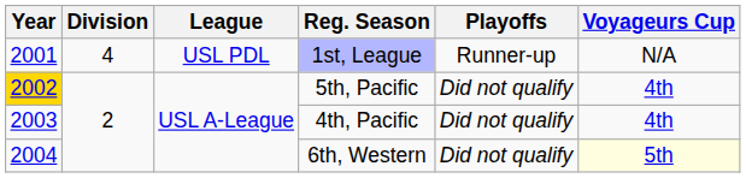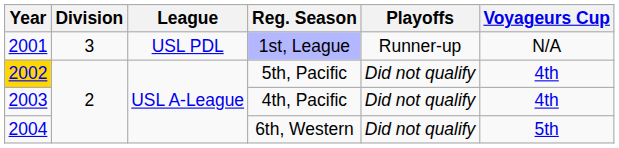1st, League | Division: 4 -> 3
6th, Western | Voyageurs Cup: lightyellow background -> no background
